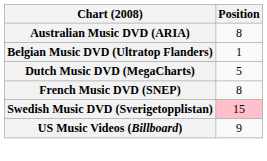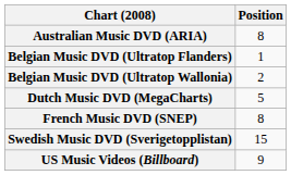+ row: Belgian Music DVD (Ultratop Wallonia) | 2
Swedish Music DVD (Sverigetopplistan) | Position: pink background -> no background
